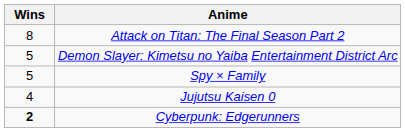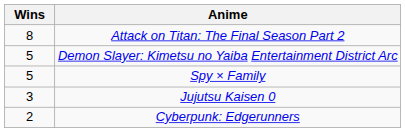Jujutsu Kaisen 0 | Wins: 4 -> 3
Cyberpunk: Edgerunners | Wins: bold -> normal
